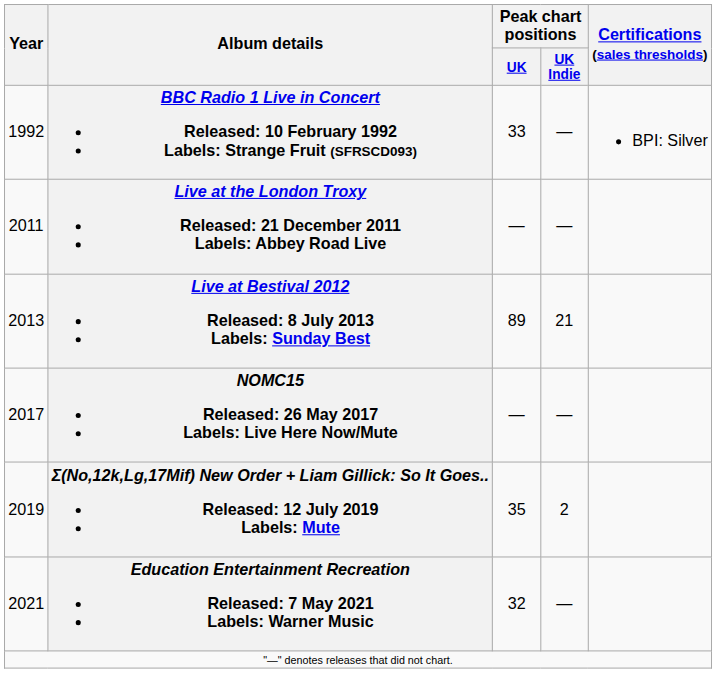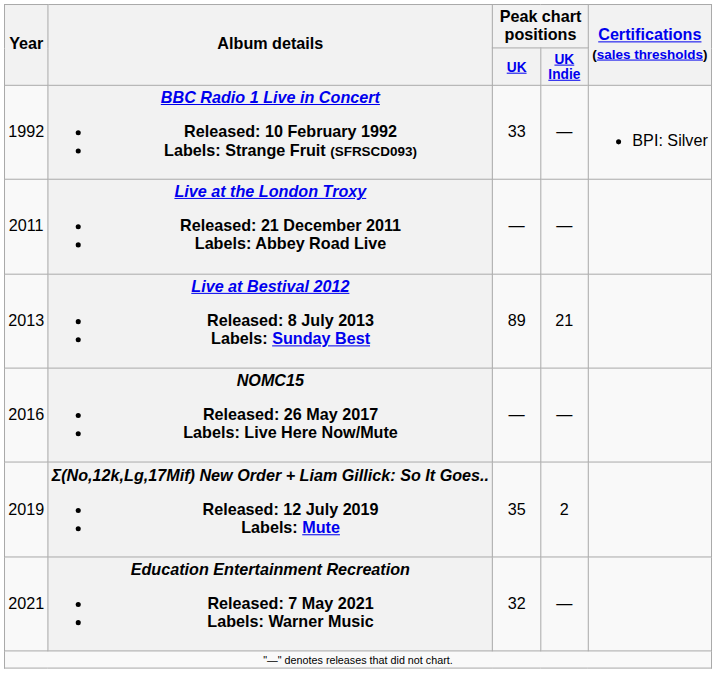NOMC15 Released: 26 May 2017 Labels: Live Here Now/Mute | Year: 2017 -> 2016
